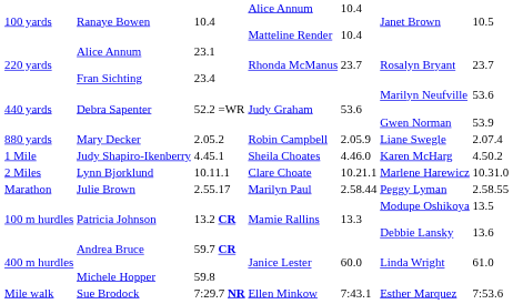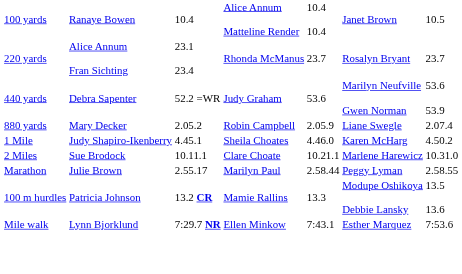2 Miles | column 2: Lynn Bjorklund -> Sue Brodock
- row: 400 m hurdles | Andrea Bruce Michele Hopper | 59.7 CR 59.8 | Janice Lester | 60.0 | Linda Wright | 61.0
Mile walk | column 2: Sue Brodock -> Lynn Bjorklund
